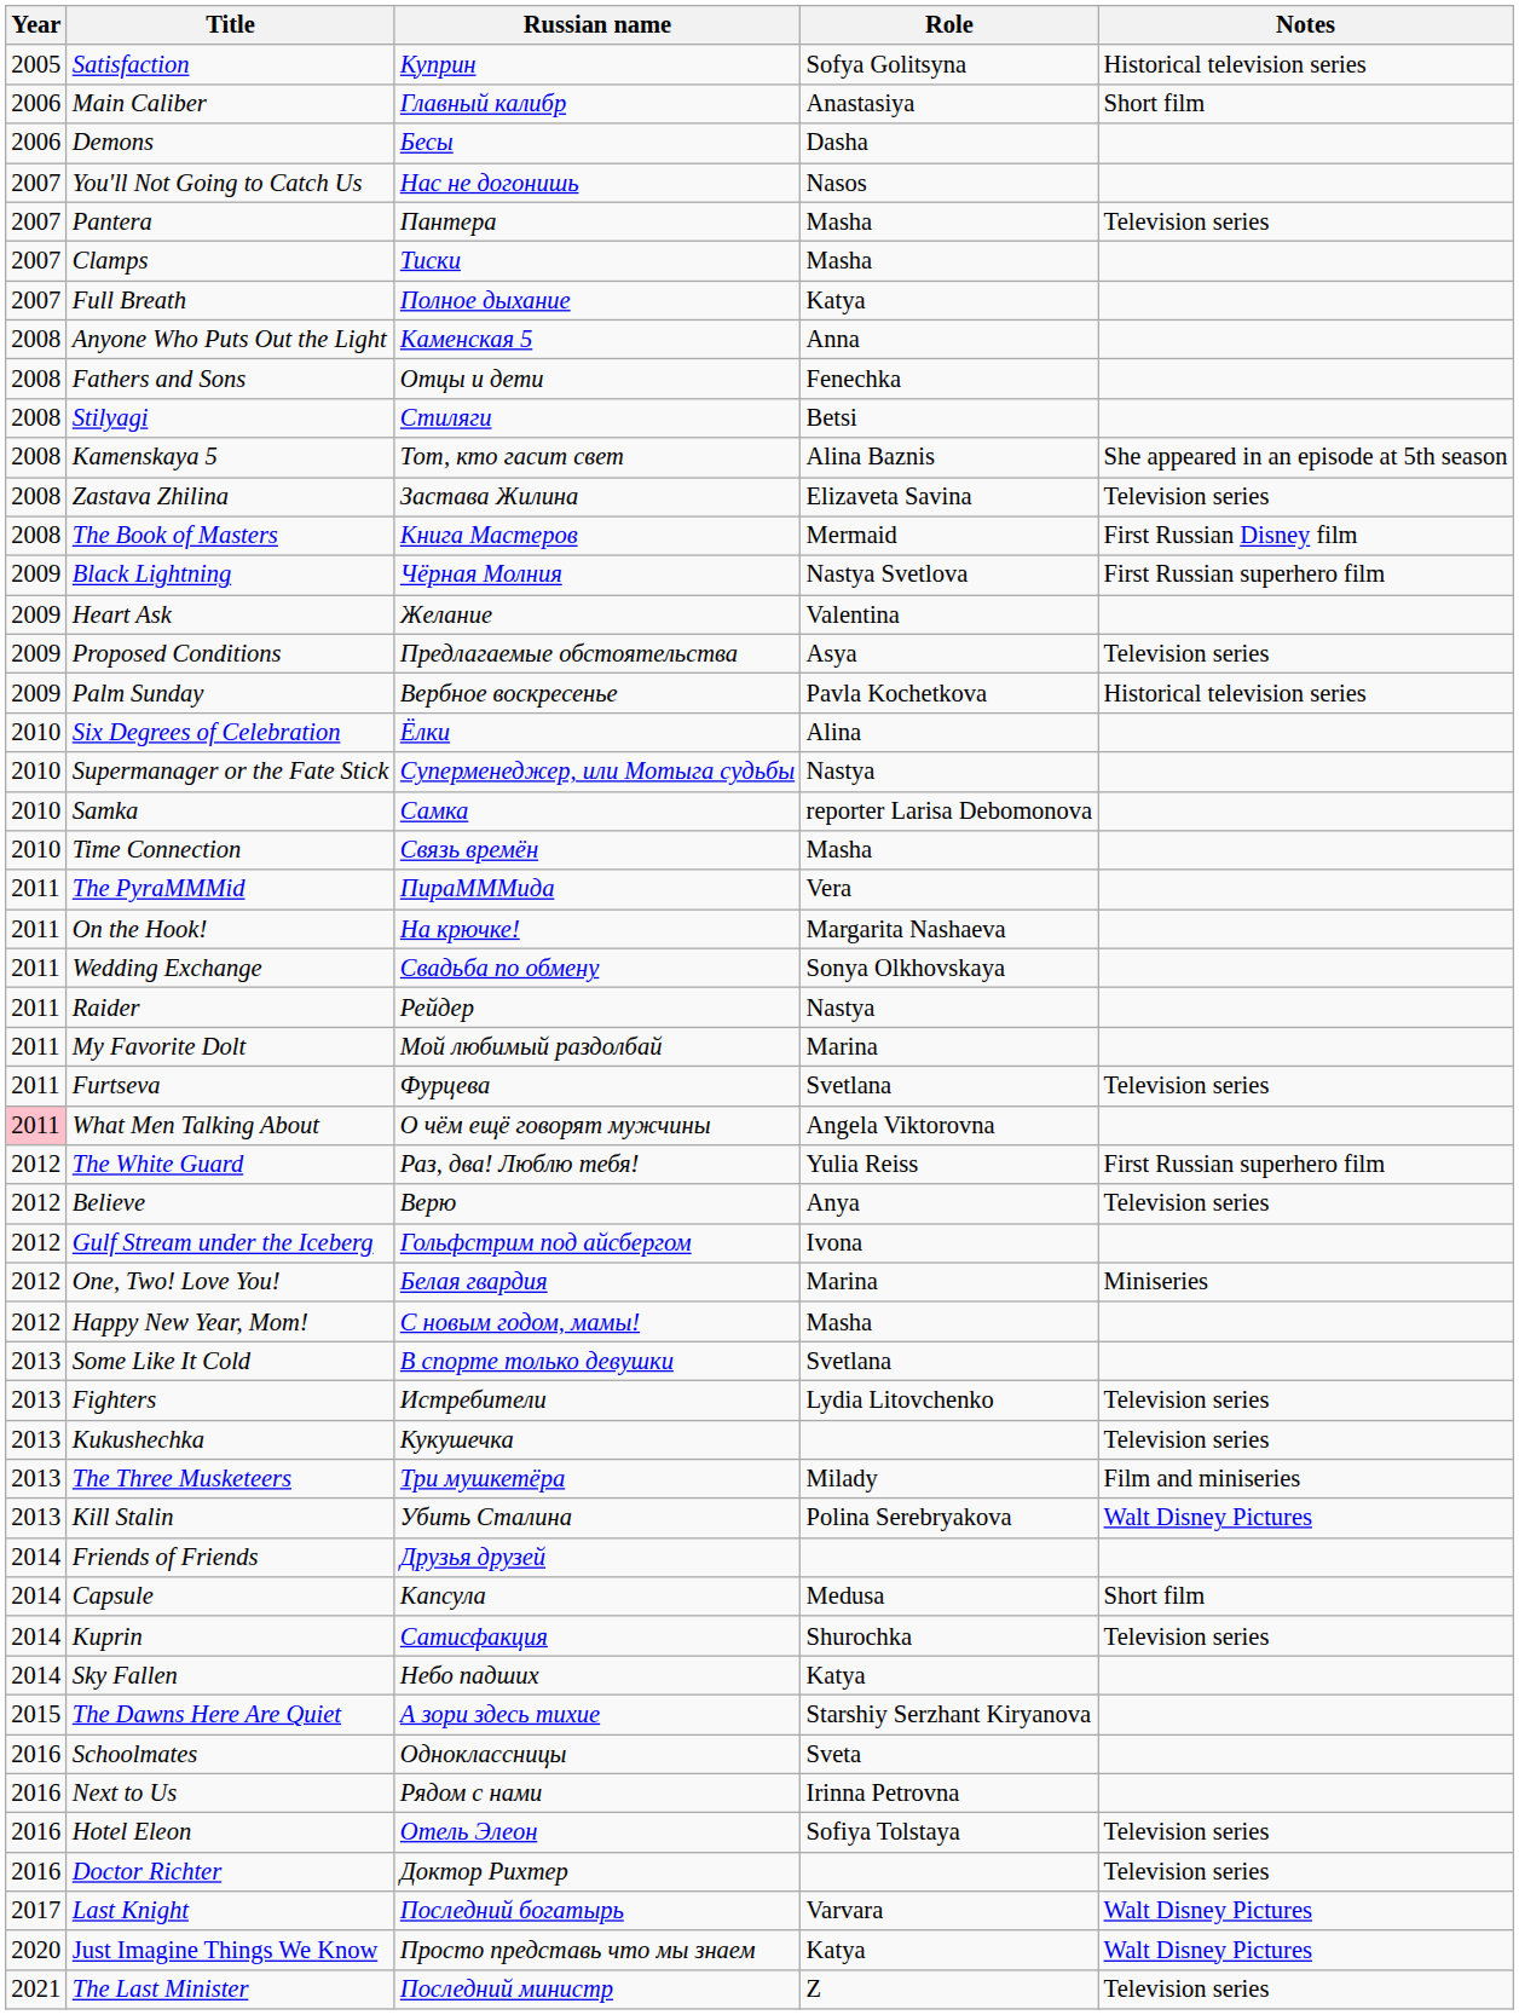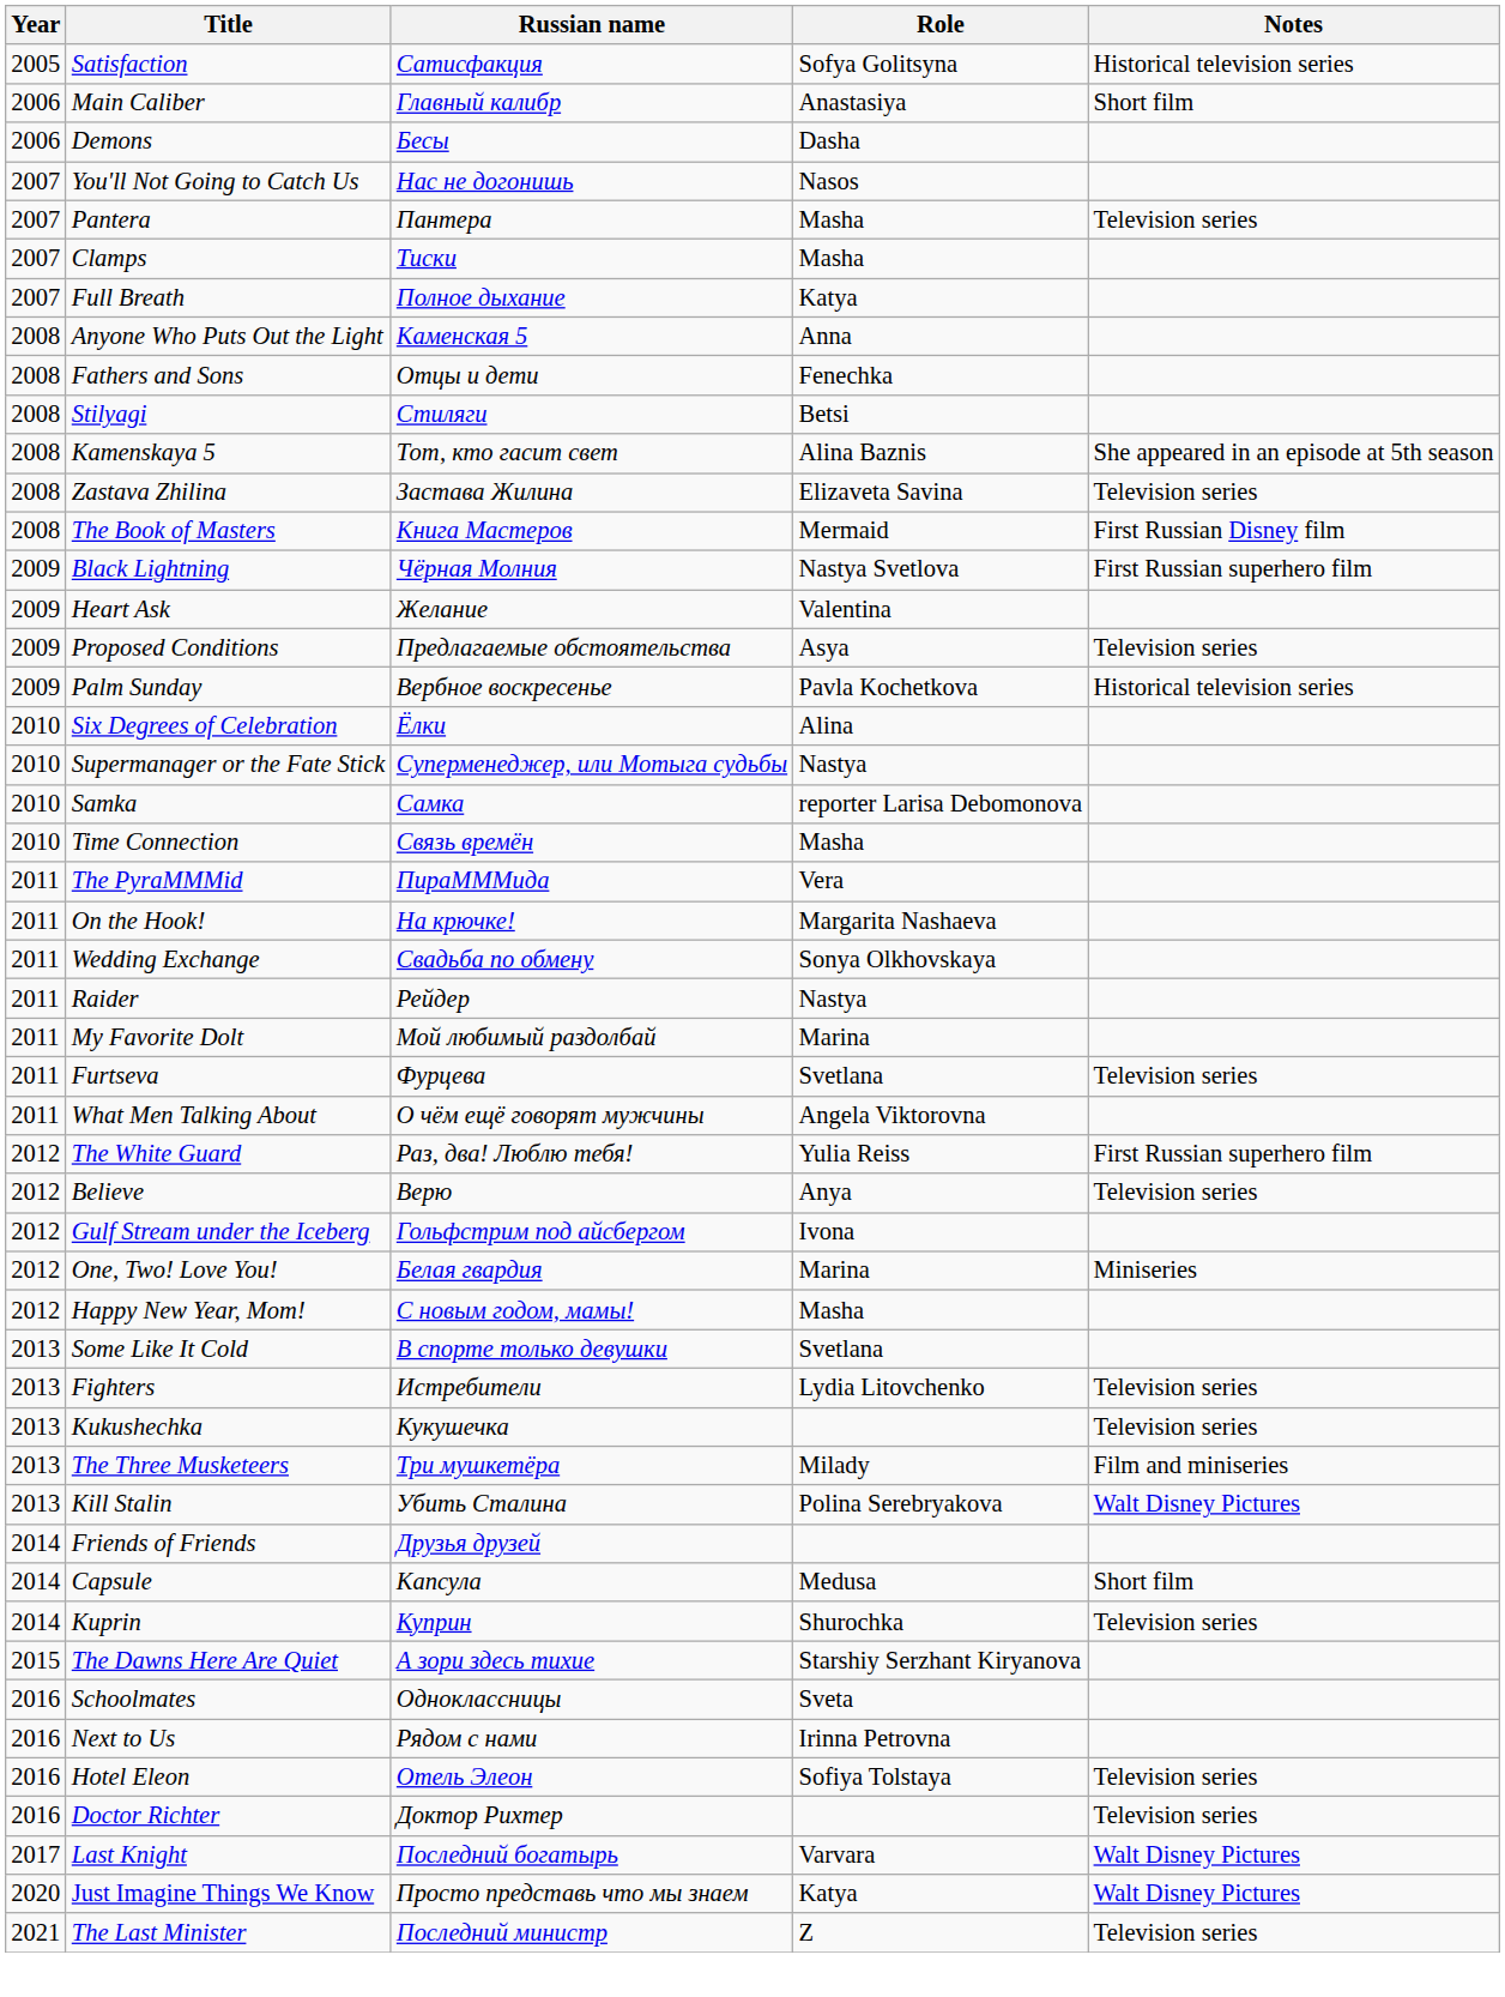Satisfaction | Russian name: Куприн -> Сатисфакция
What Men Talking About | Year: pink background -> no background
Kuprin | Russian name: Сатисфакция -> Куприн
- row: 2014 | Sky Fallen | Небо падших | Katya
